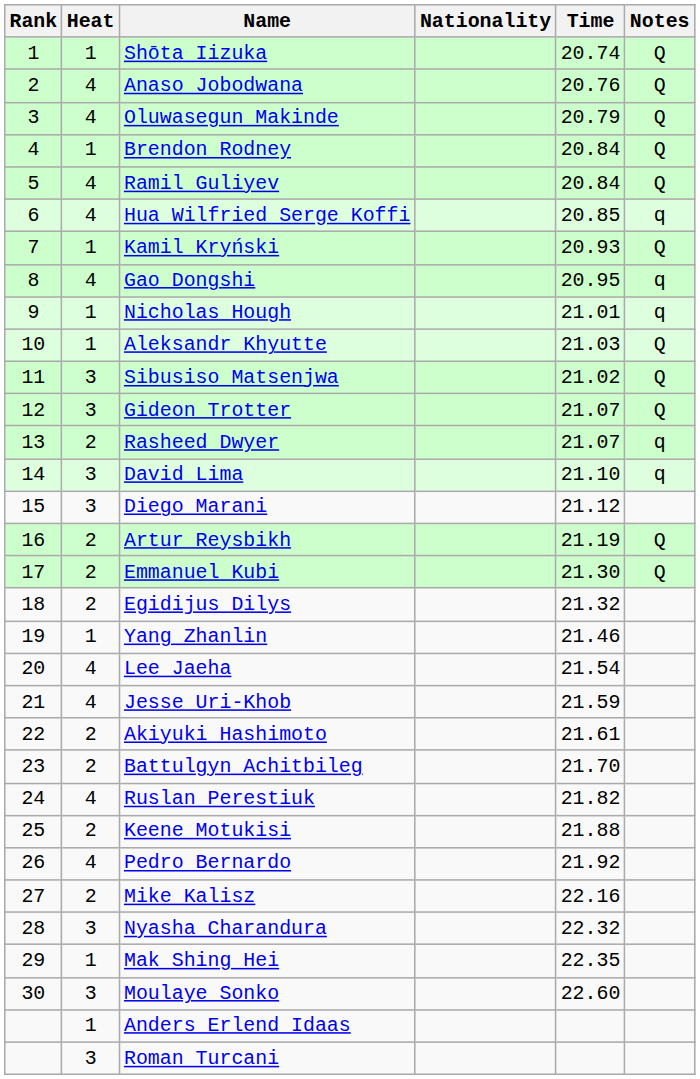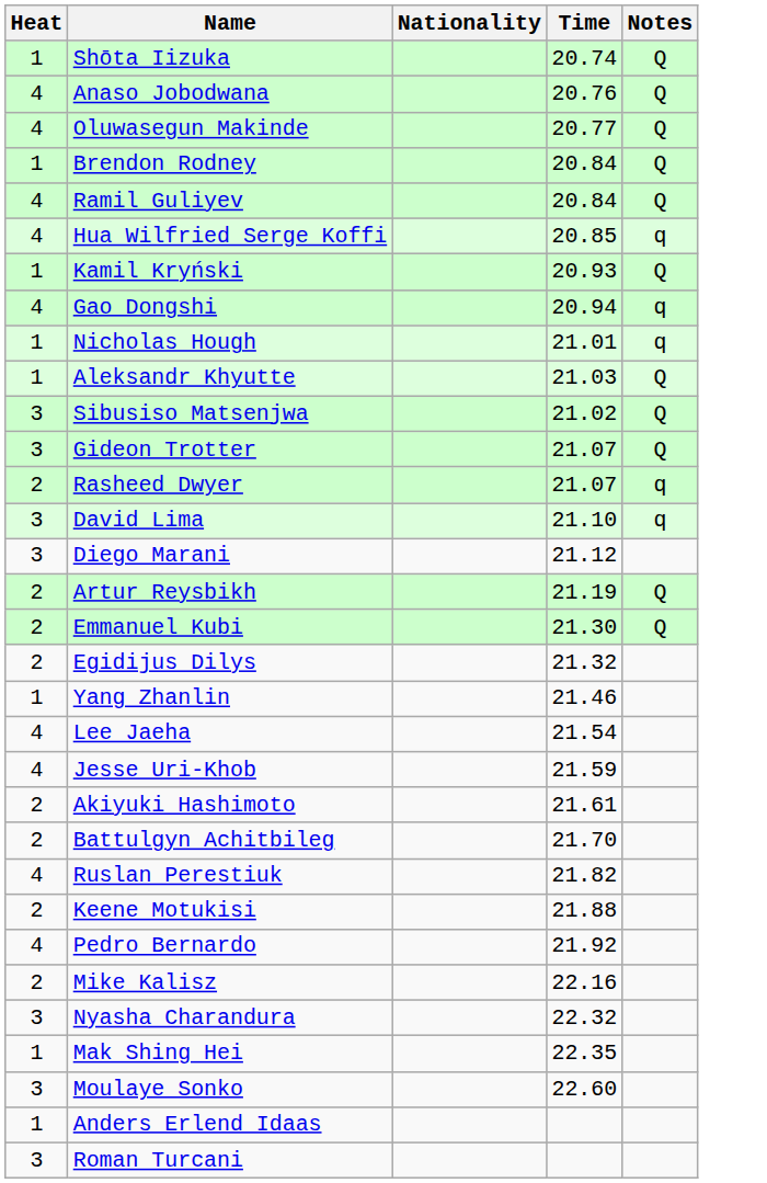- column: Rank | 1 | 2 | 3 | 4 | 5 | 6 | 7 | 8 | 9 | 10 | 11 | 12 | 13 | 14 | 15 | 16 | 17 | 18 | 19 | 20 | 21 | 22 | 23 | 24 | 25 | 26 | 27 | 28 | 29 | 30
Oluwasegun Makinde | Time: 20.79 -> 20.77
Gao Dongshi | Time: 20.95 -> 20.94
